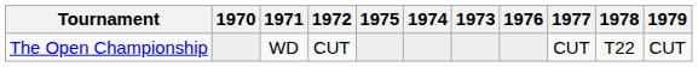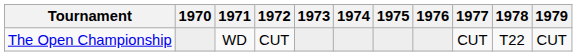columns swapped: 1973 <-> 1975
